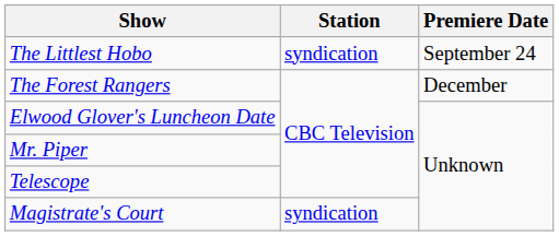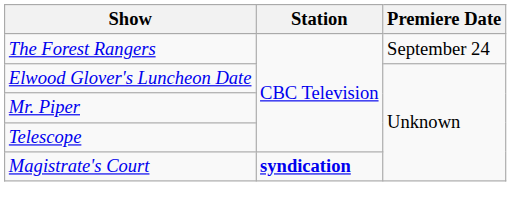- row: The Littlest Hobo | syndication | September 24
The Forest Rangers | Premiere Date: December -> September 24
Magistrate's Court | Station: normal -> bold
